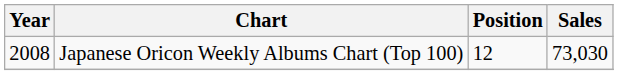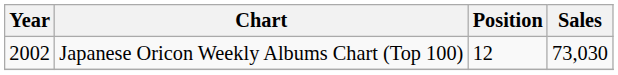Japanese Oricon Weekly Albums Chart (Top 100) | Year: 2008 -> 2002
